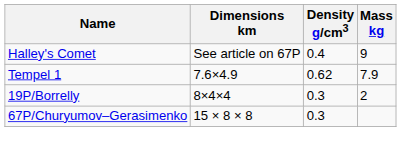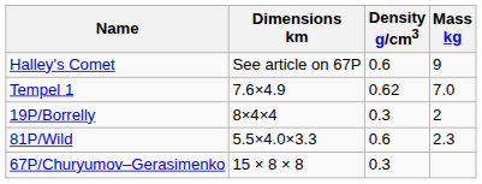Halley's Comet | Density g/cm3: 0.4 -> 0.6
Tempel 1 | Mass kg: 7.9 -> 7.0
+ row: 81P/Wild | 5.5×4.0×3.3 | 0.6 | 2.3
